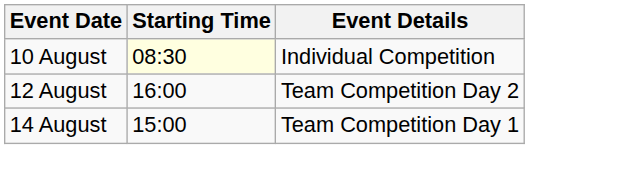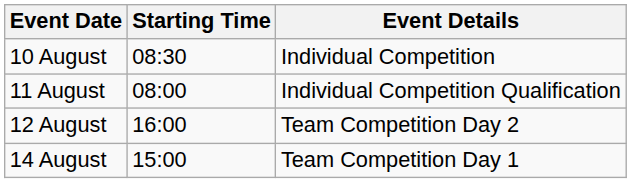10 August | Starting Time: lightyellow background -> no background
+ row: 11 August | 08:00 | Individual Competition Qualification
